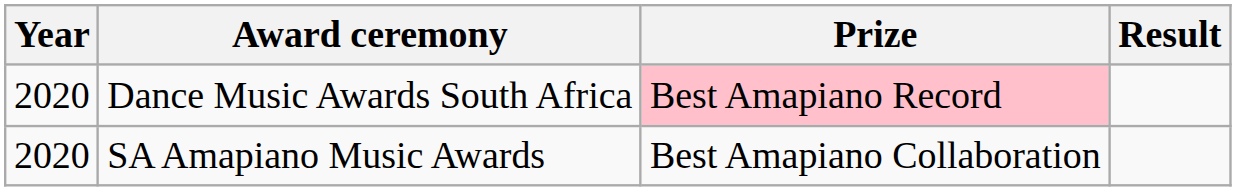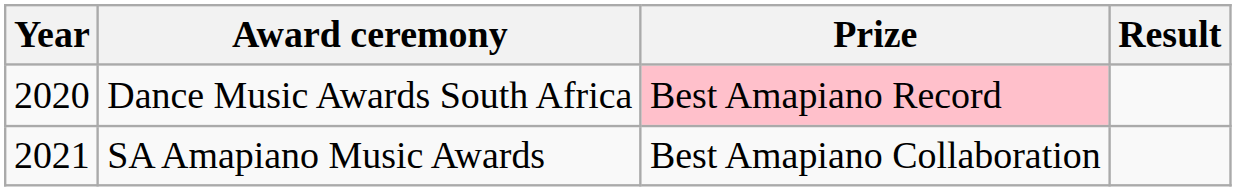SA Amapiano Music Awards | Year: 2020 -> 2021
